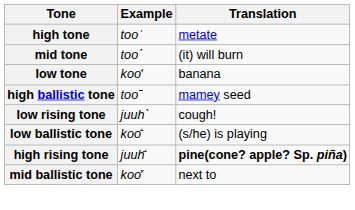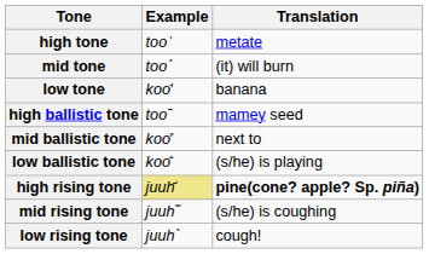rows swapped: mid ballistic tone <-> low rising tone
high rising tone | Example: no background -> khaki background
+ row: mid rising tone | juuh˜ | (s/he) is coughing
